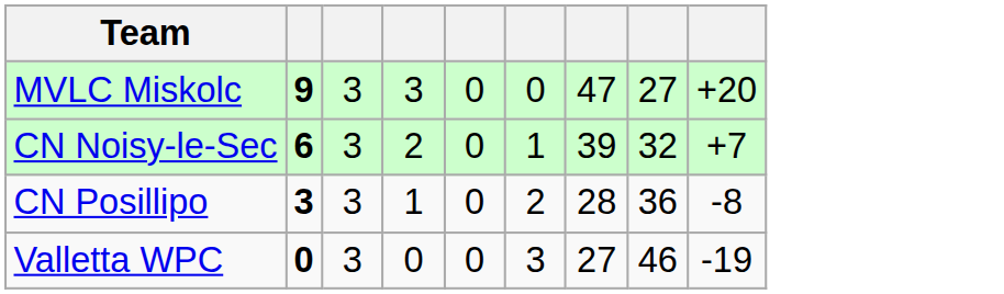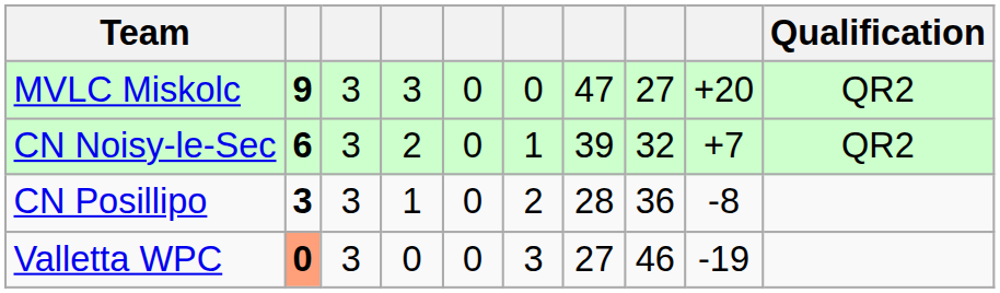+ column: Qualification | QR2 | QR2
Valletta WPC | column 2: no background -> lightsalmon background
